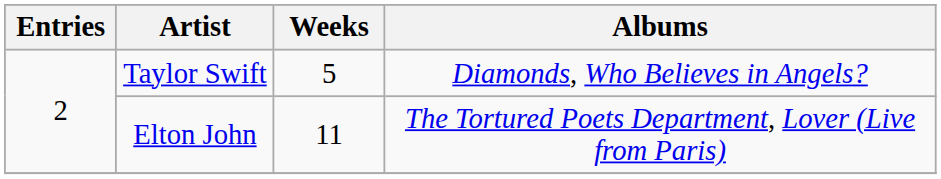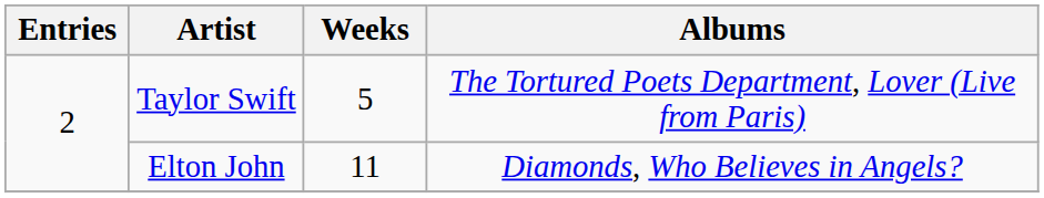Taylor Swift | Albums: Diamonds, Who Believes in Angels? -> The Tortured Poets Department, Lover (Live from Paris)
Elton John | Albums: The Tortured Poets Department, Lover (Live from Paris) -> Diamonds, Who Believes in Angels?
